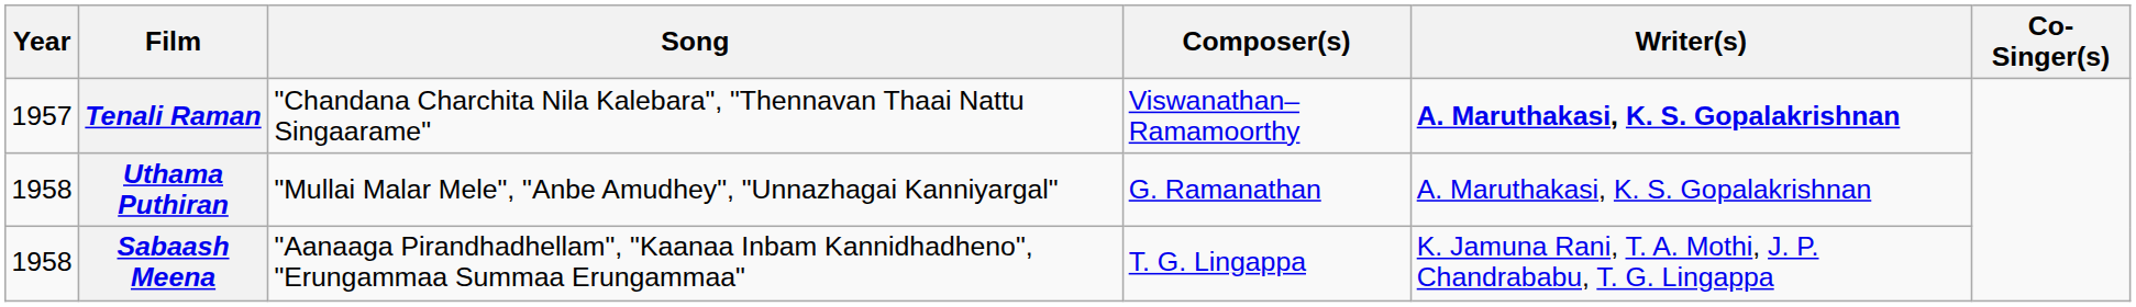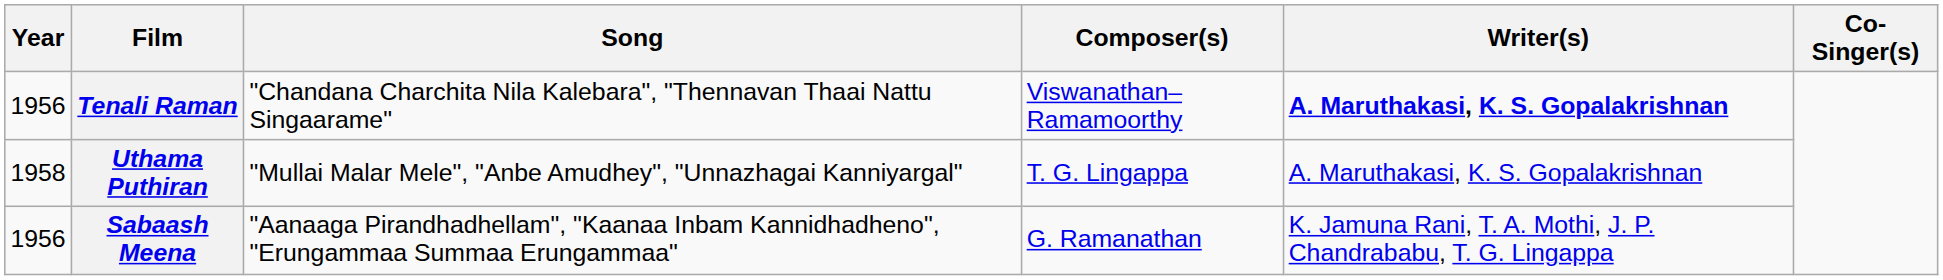Tenali Raman | Year: 1957 -> 1956
Uthama Puthiran | Composer(s): G. Ramanathan -> T. G. Lingappa
Sabaash Meena | Year: 1958 -> 1956
Sabaash Meena | Composer(s): T. G. Lingappa -> G. Ramanathan
